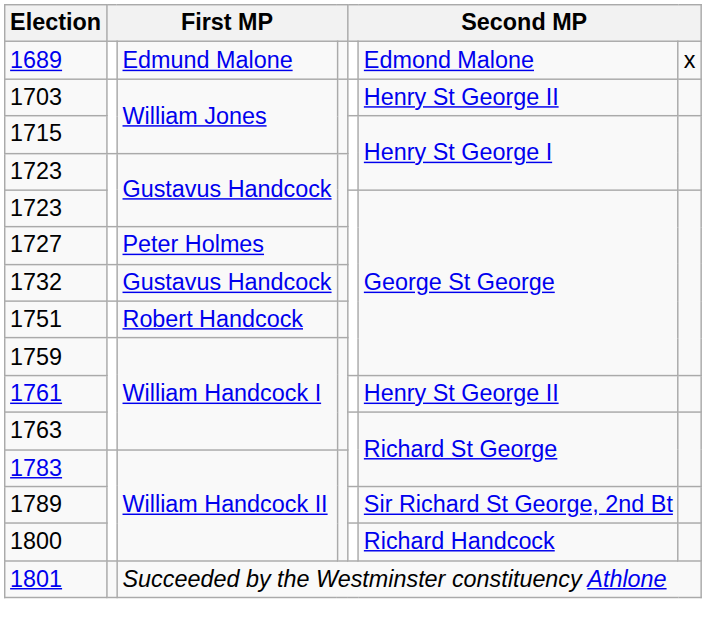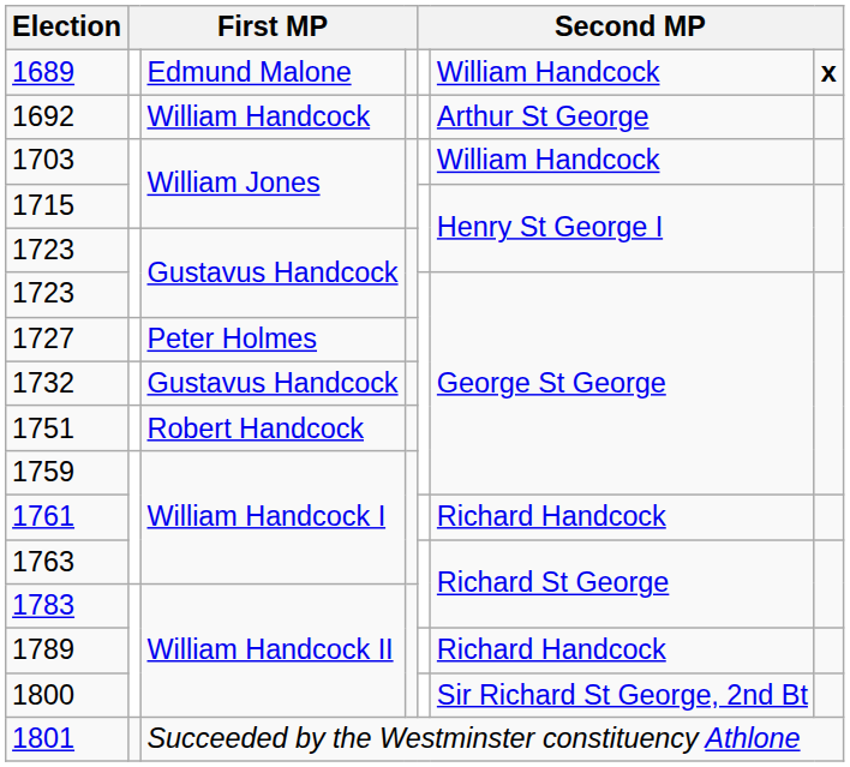1689 | column 6: Edmond Malone -> William Handcock
1689 | column 7: normal -> bold
+ row: 1692 | William Handcock | Arthur St George
1703 | column 6: Henry St George II -> William Handcock
1761 | column 6: Henry St George II -> Richard Handcock
1789 | column 6: Sir Richard St George, 2nd Bt -> Richard Handcock
1800 | column 6: Richard Handcock -> Sir Richard St George, 2nd Bt
